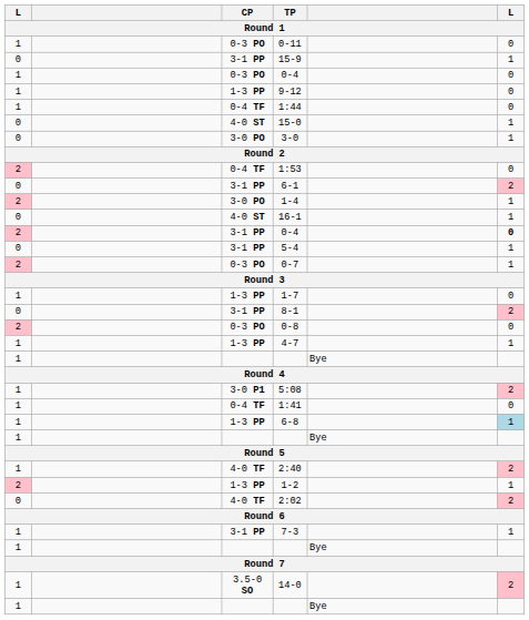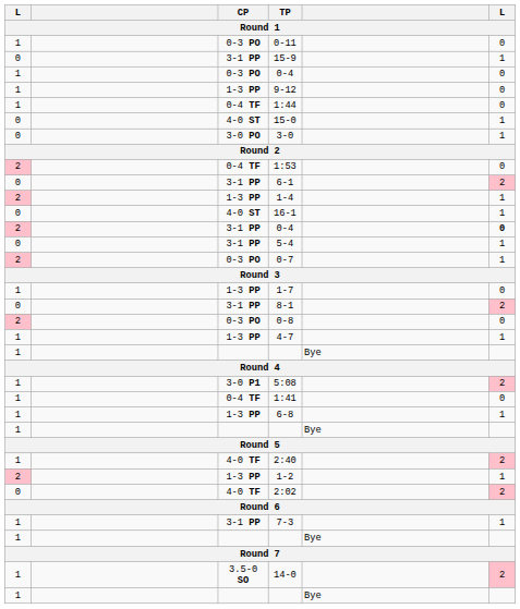1-4 | CP: 3-0 PO -> 1-3 PP
6-8 | column 6: lightblue background -> no background
